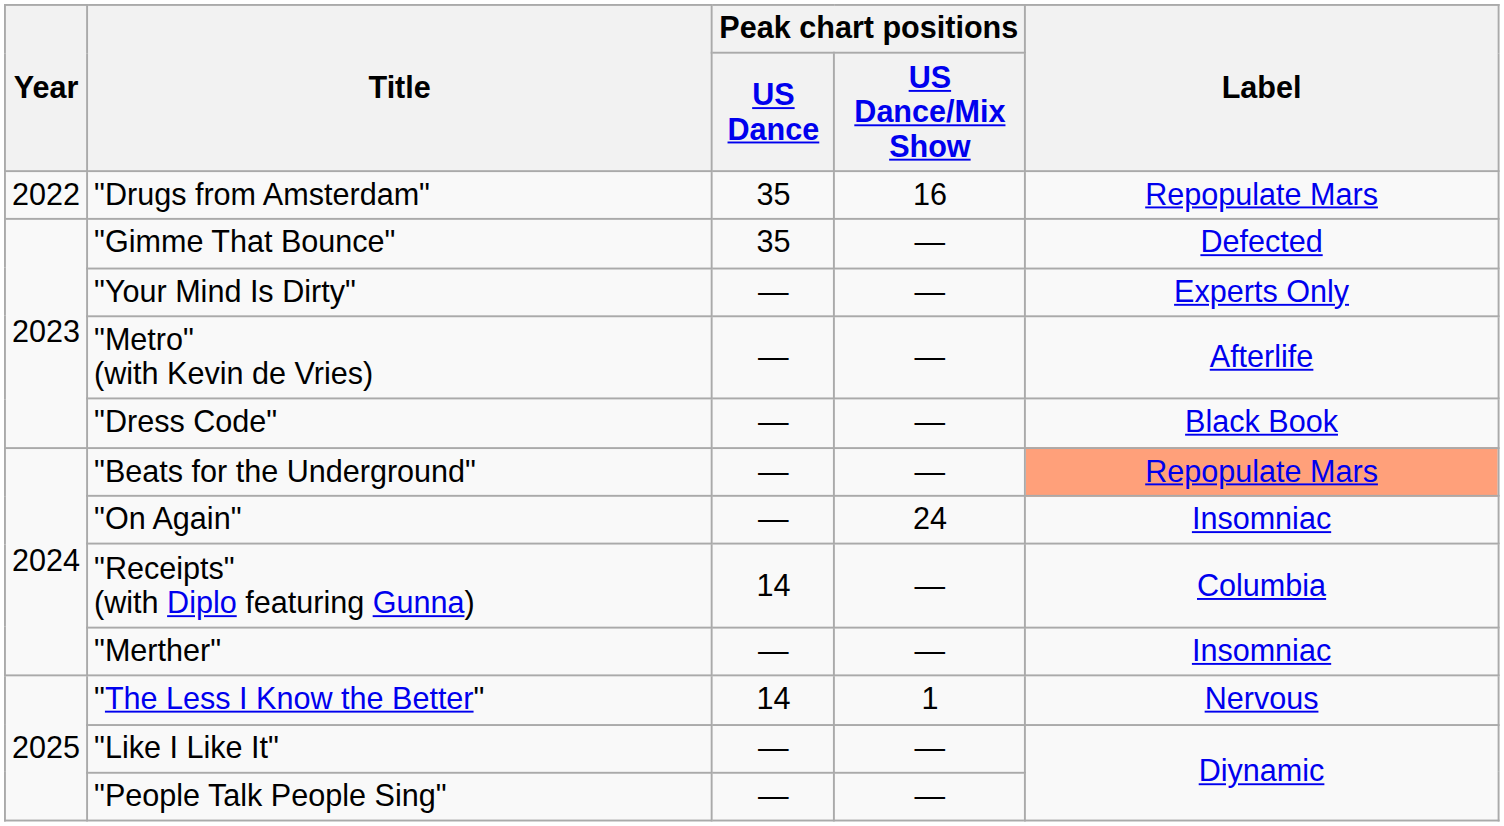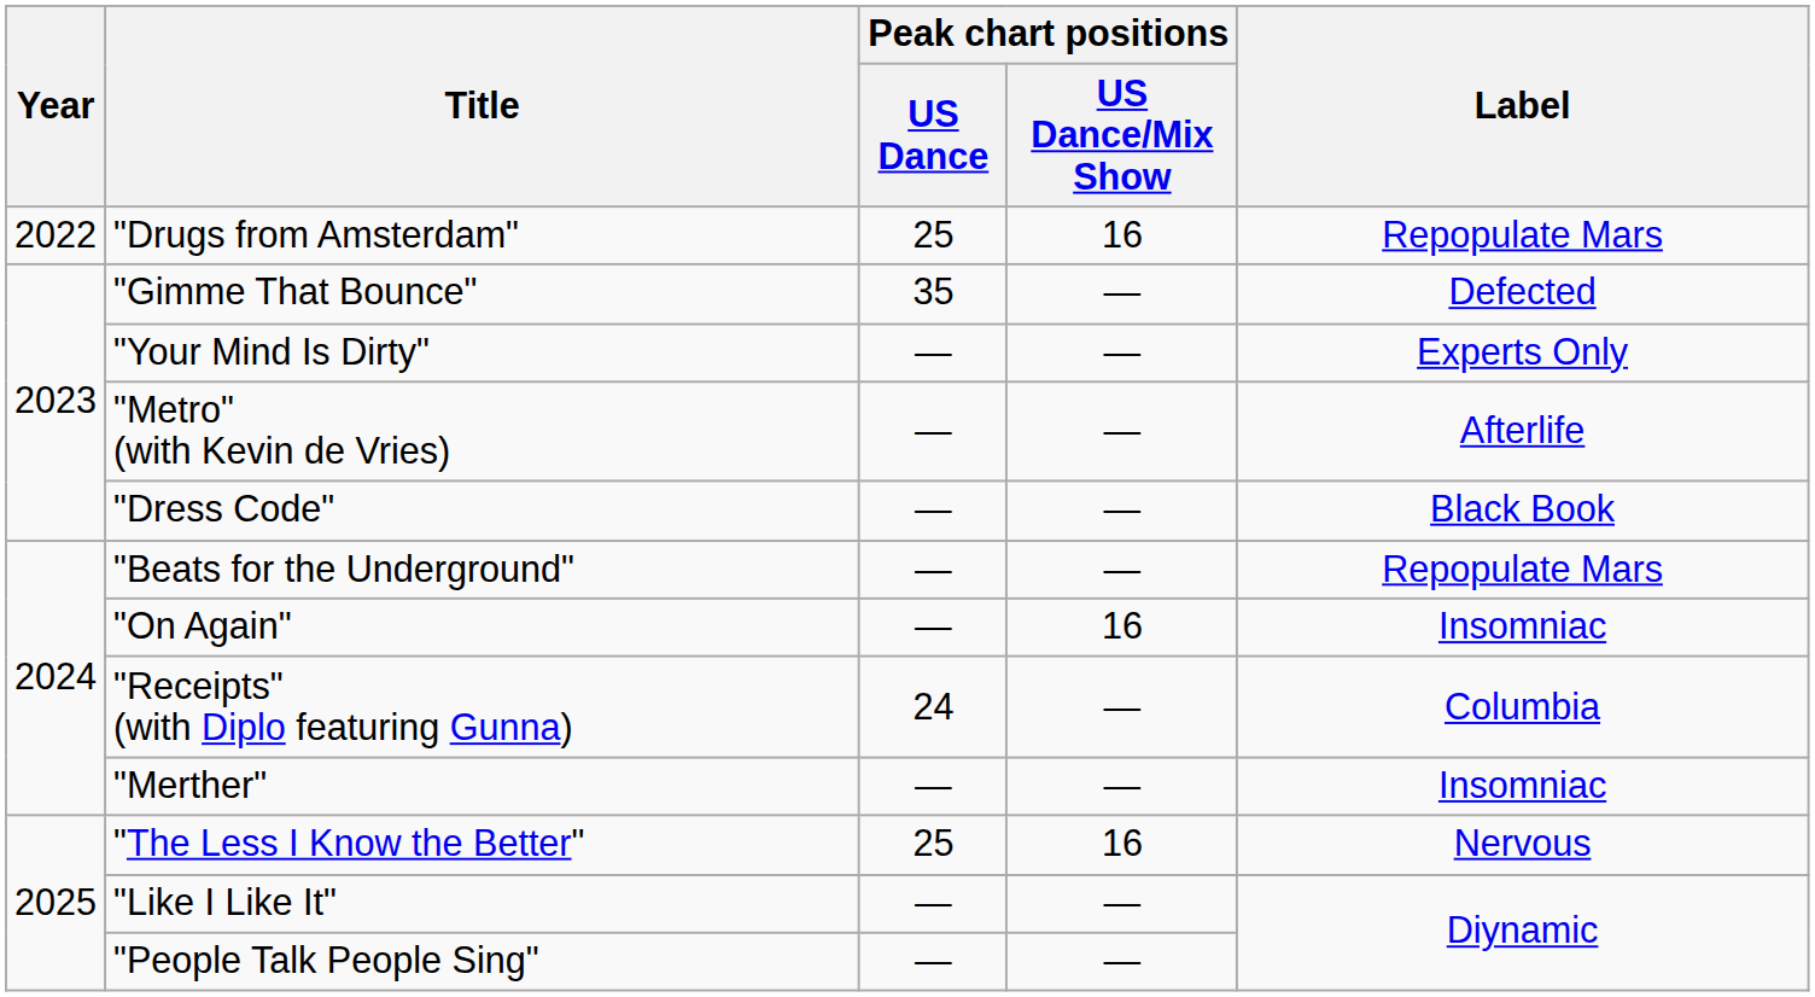"Drugs from Amsterdam" | Peak chart positions / US Dance: 35 -> 25
"Beats for the Underground" | Label: lightsalmon background -> no background
"On Again" | Peak chart positions / US Dance/Mix Show: 24 -> 16
"Receipts" (with Diplo featuring Gunna) | Peak chart positions / US Dance: 14 -> 24
"The Less I Know the Better" | Peak chart positions / US Dance: 14 -> 25
"The Less I Know the Better" | Peak chart positions / US Dance/Mix Show: 1 -> 16
